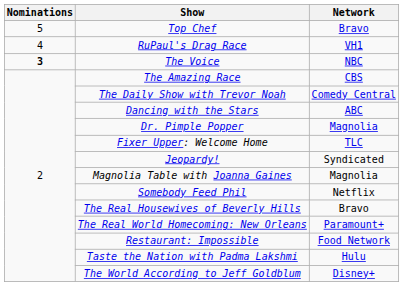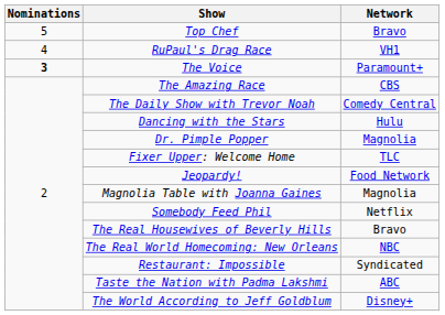The Voice | Network: NBC -> Paramount+
Dancing with the Stars | Network: ABC -> Hulu
Jeopardy! | Network: Syndicated -> Food Network
The Real World Homecoming: New Orleans | Network: Paramount+ -> NBC
Restaurant: Impossible | Network: Food Network -> Syndicated
Taste the Nation with Padma Lakshmi | Network: Hulu -> ABC
